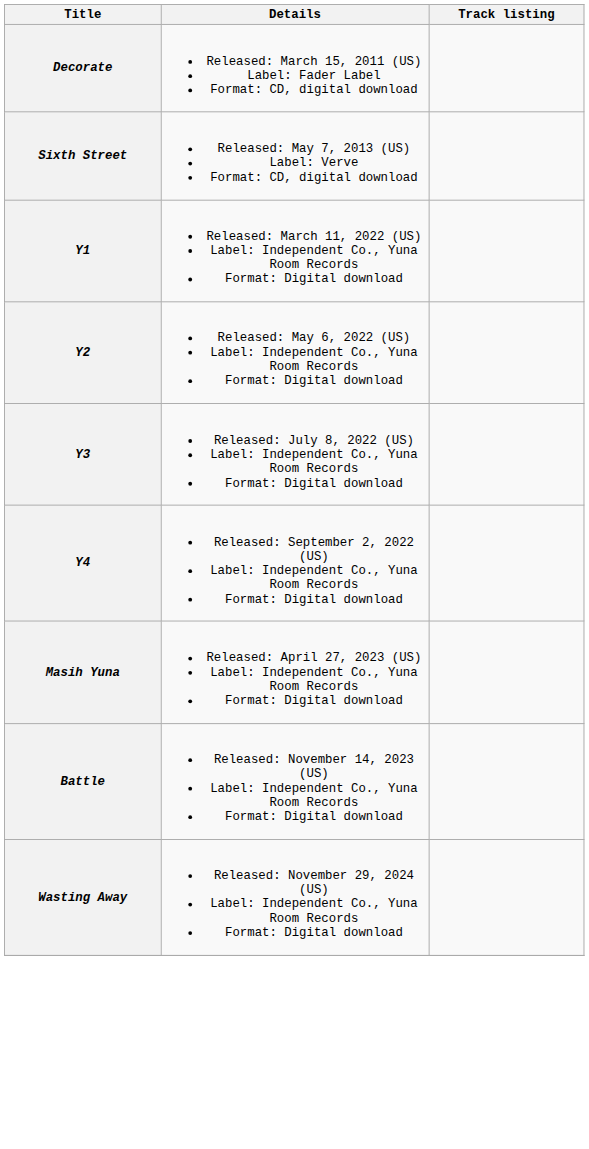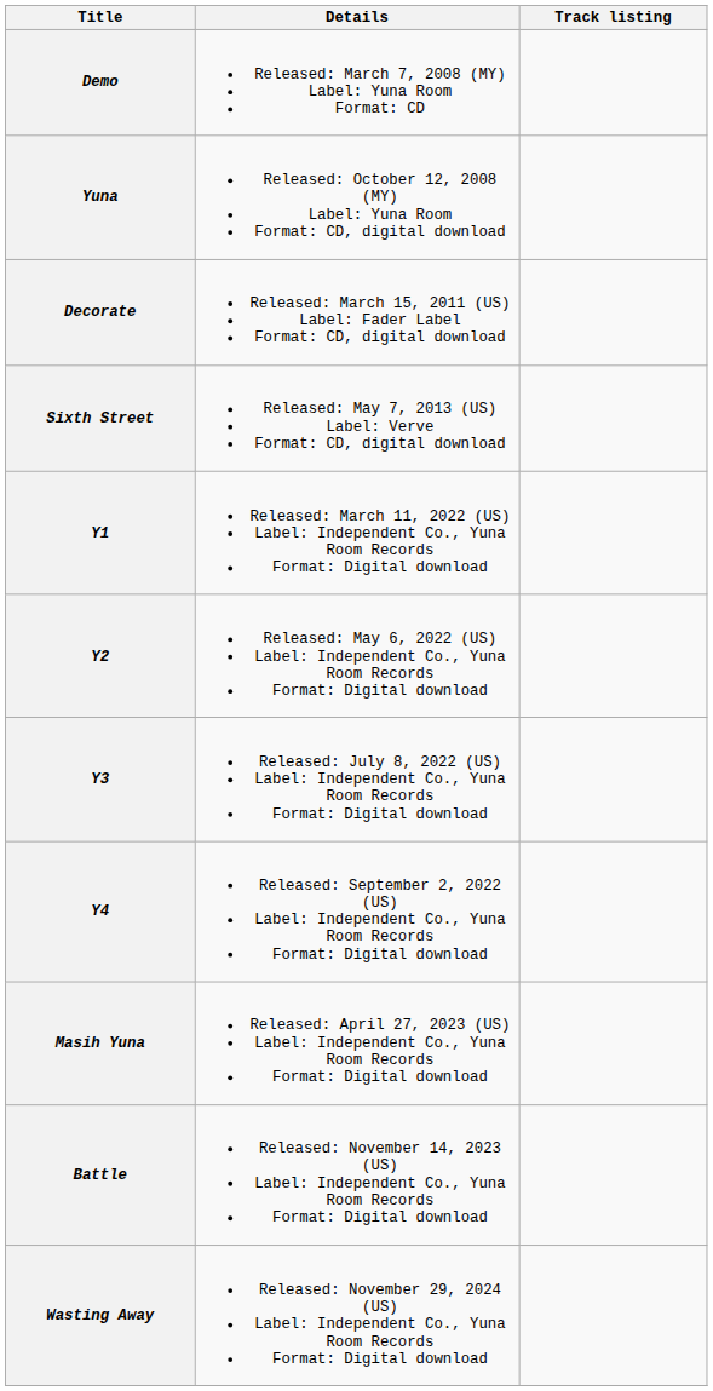+ row: Demo | Released: March 7, 2008 (MY) Label: Yuna Room Format: CD
+ row: Yuna | Released: October 12, 2008 (MY) Label: Yuna Room Format: CD, digital download
